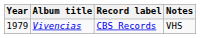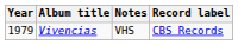columns swapped: Record label <-> Notes
